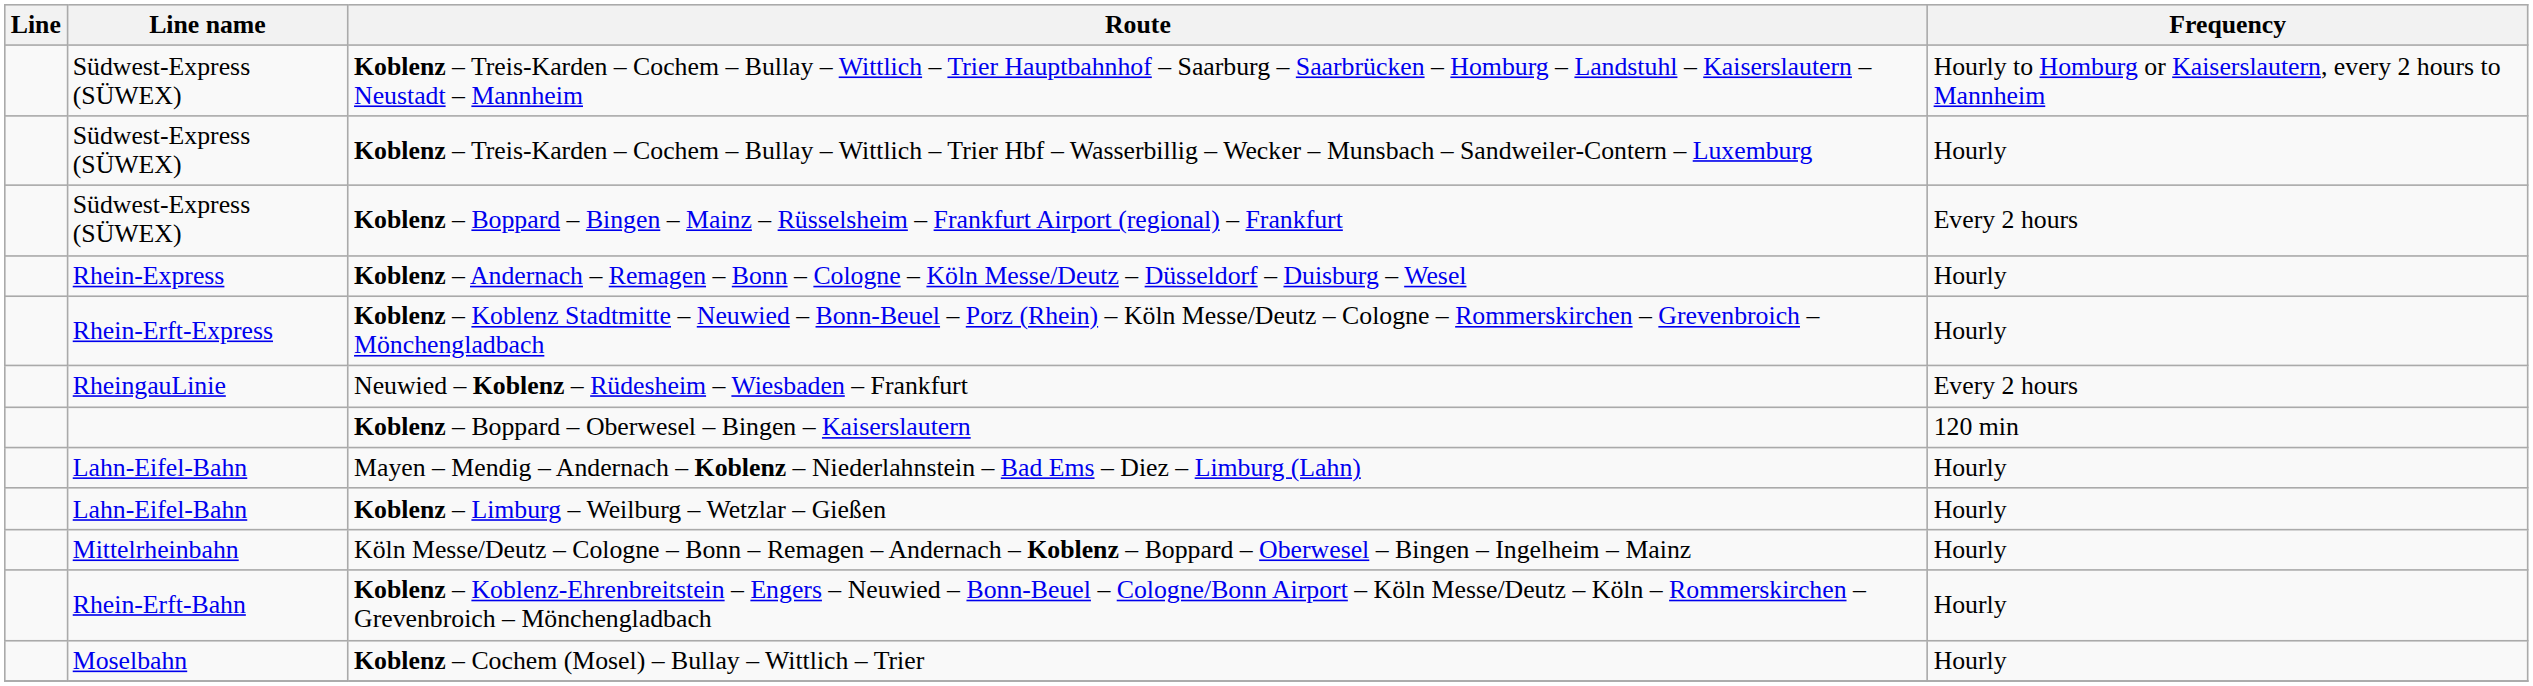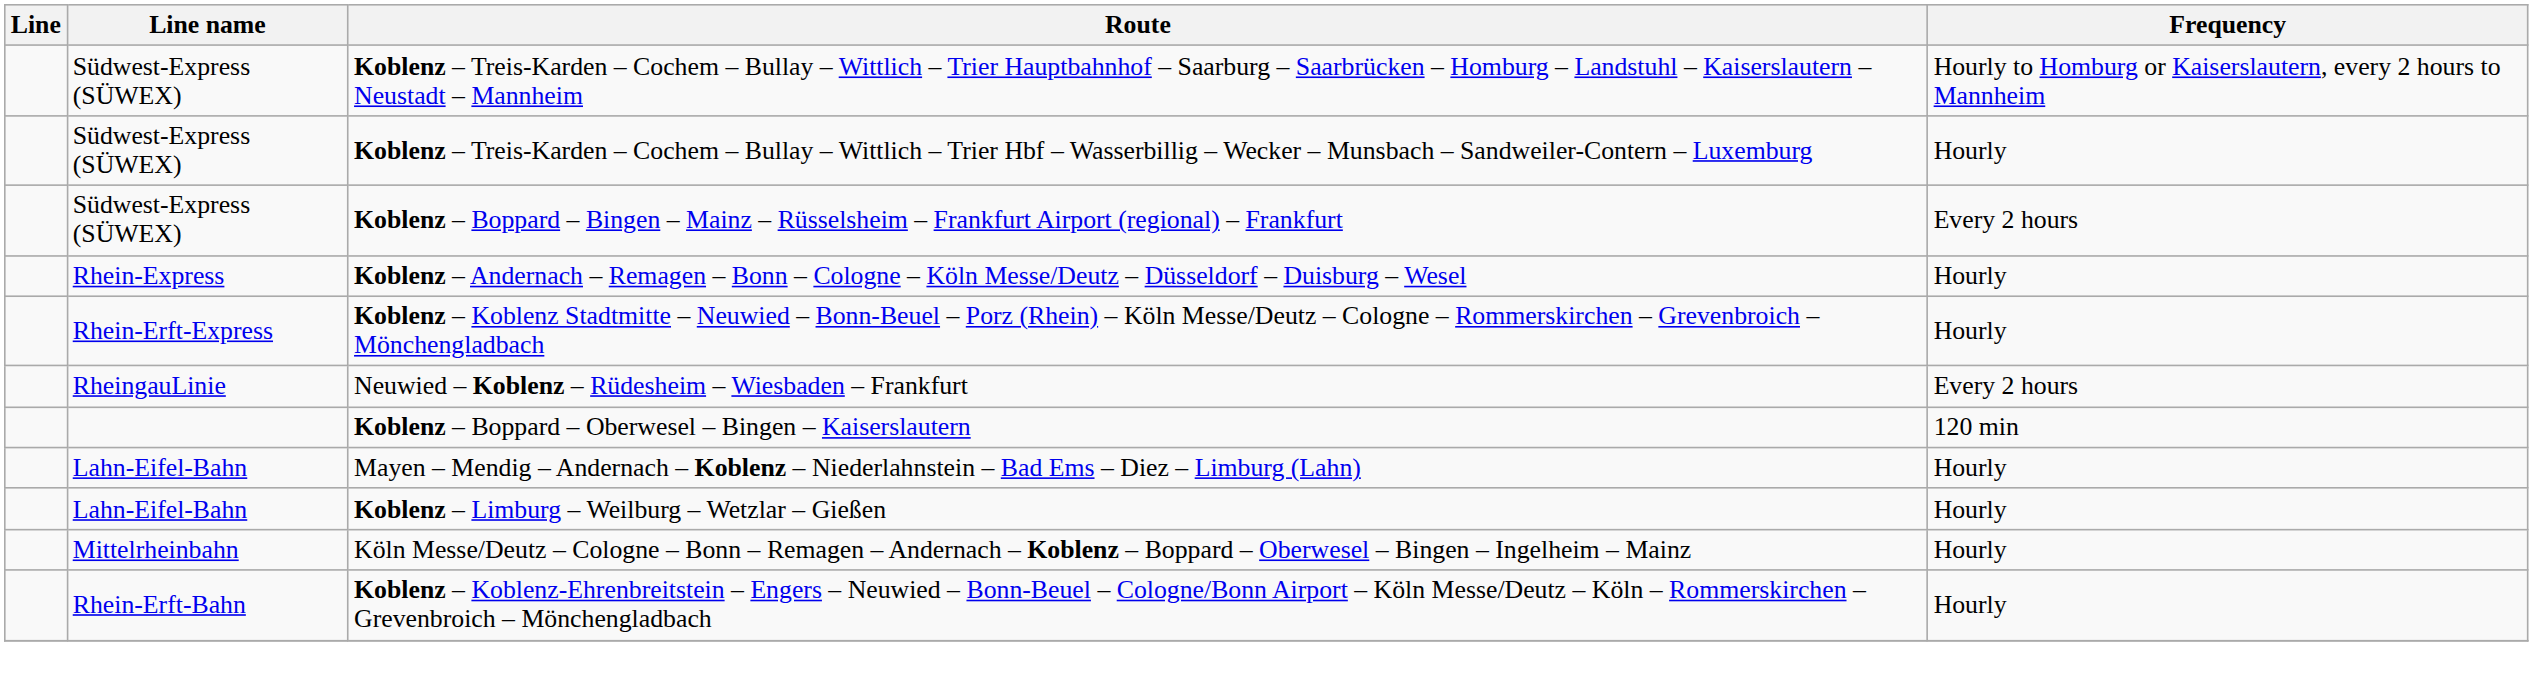- row: Moselbahn | Koblenz – Cochem (Mosel) – Bullay – Wittlich – Trier | Hourly
